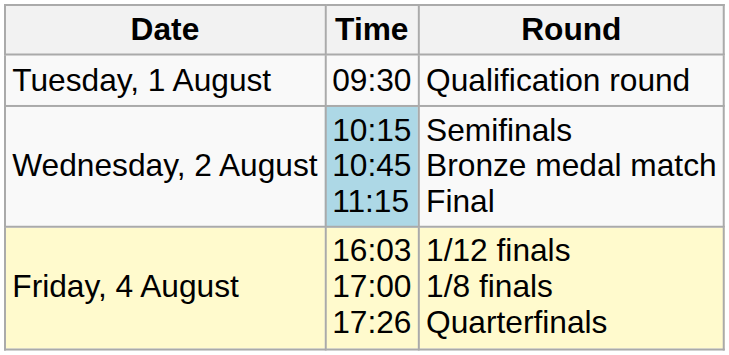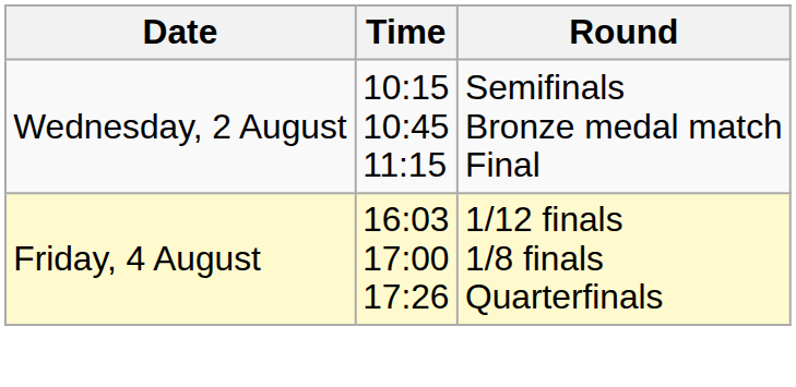- row: Tuesday, 1 August | 09:30 | Qualification round
Wednesday, 2 August | Time: lightblue background -> no background
